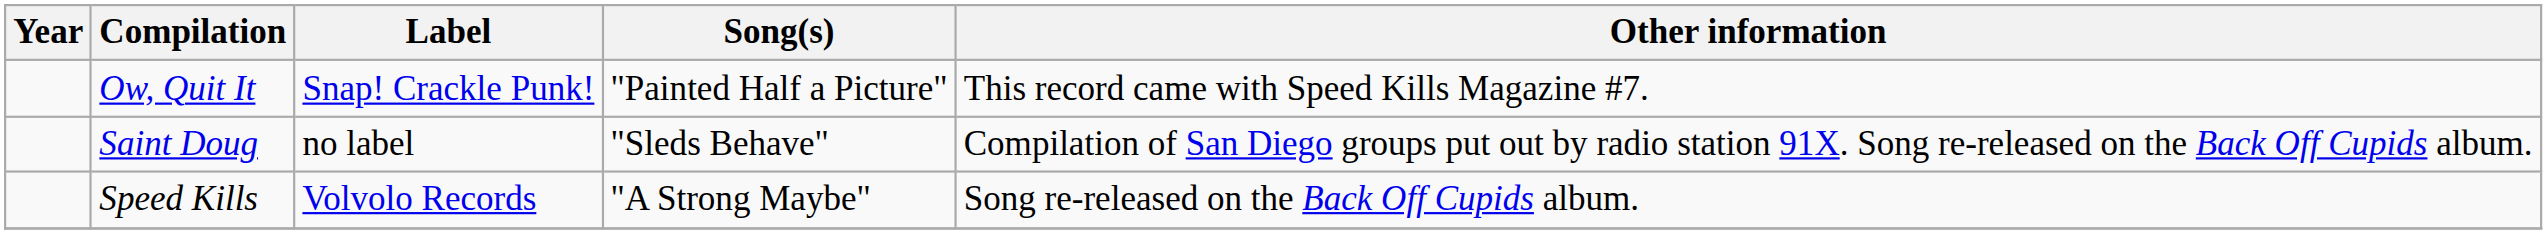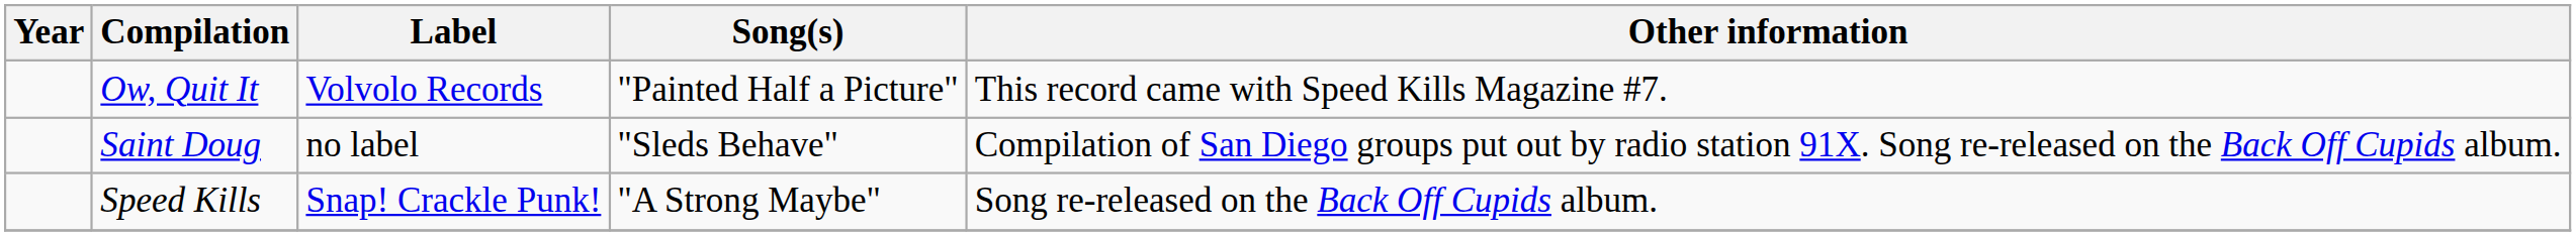Ow, Quit It | Label: Snap! Crackle Punk! -> Volvolo Records
Speed Kills | Label: Volvolo Records -> Snap! Crackle Punk!
